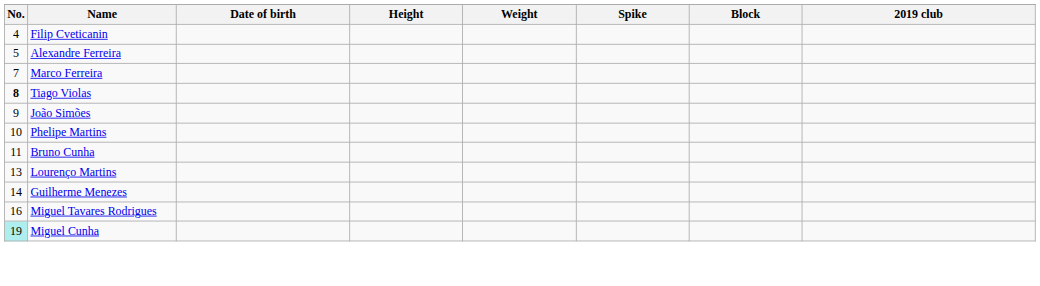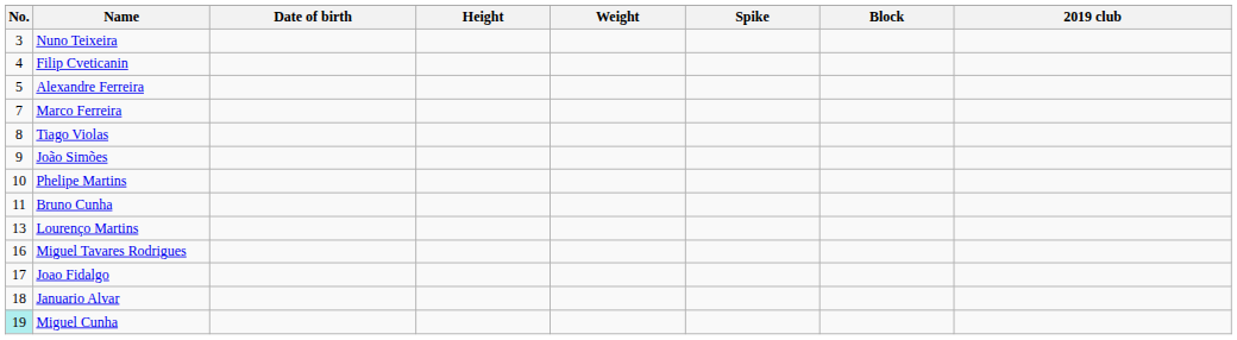+ row: 3 | Nuno Teixeira
Tiago Violas | No.: bold -> normal
- row: 14 | Guilherme Menezes
+ row: 17 | Joao Fidalgo
+ row: 18 | Januario Alvar
